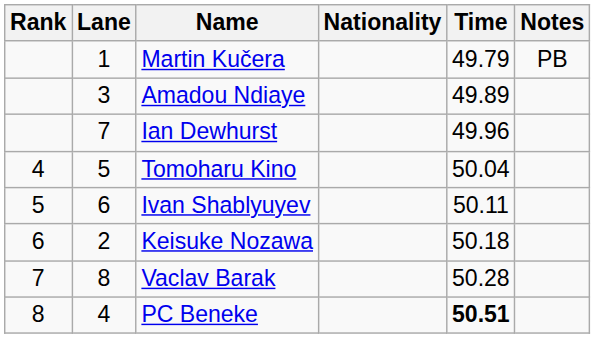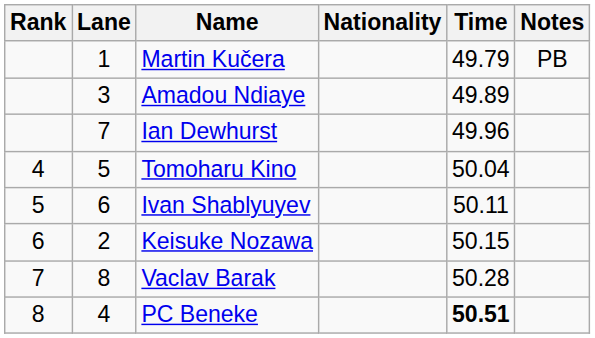Keisuke Nozawa | Time: 50.18 -> 50.15
